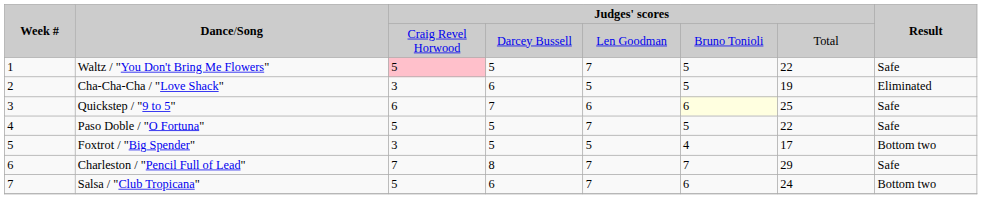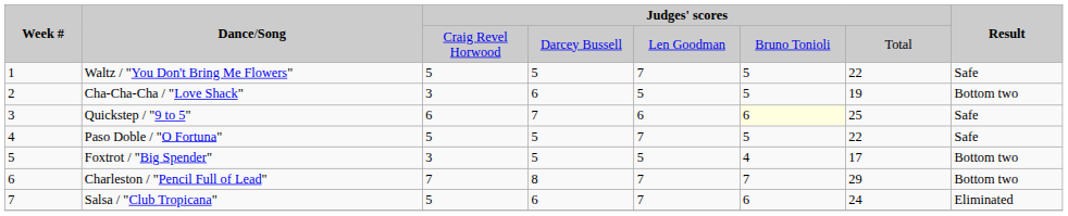Waltz / "You Don't Bring Me Flowers" | column 3: pink background -> no background
Cha-Cha-Cha / "Love Shack" | column 8: Eliminated -> Bottom two
Charleston / "Pencil Full of Lead" | column 8: Safe -> Bottom two
Salsa / "Club Tropicana" | column 8: Bottom two -> Eliminated
